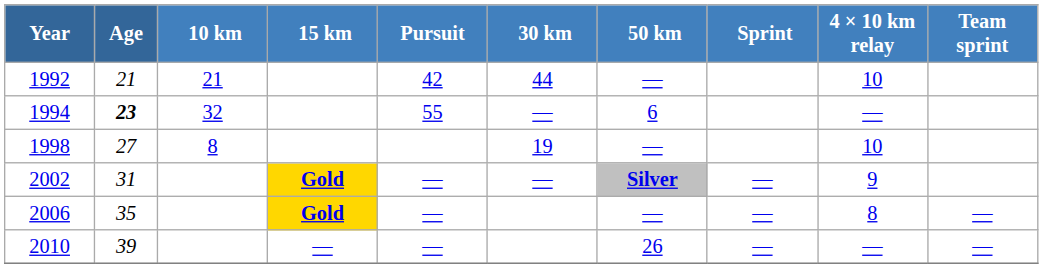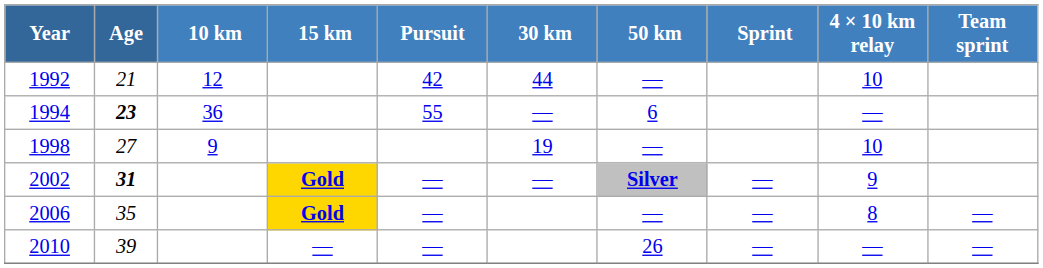1992 | 10 km: 21 -> 12
1994 | 10 km: 32 -> 36
1998 | 10 km: 8 -> 9
2002 | Age: normal -> bold
